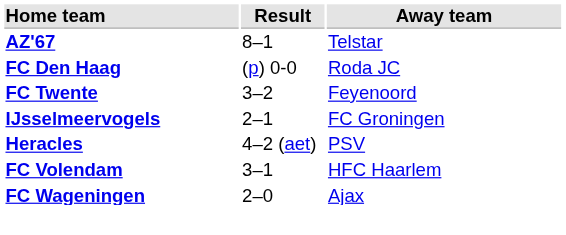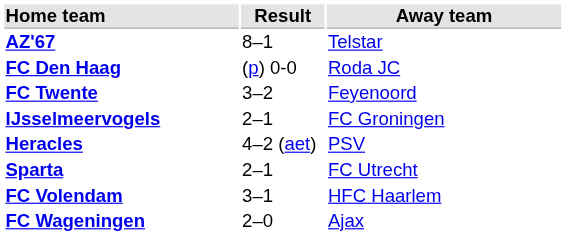+ row: Sparta | 2–1 | FC Utrecht
